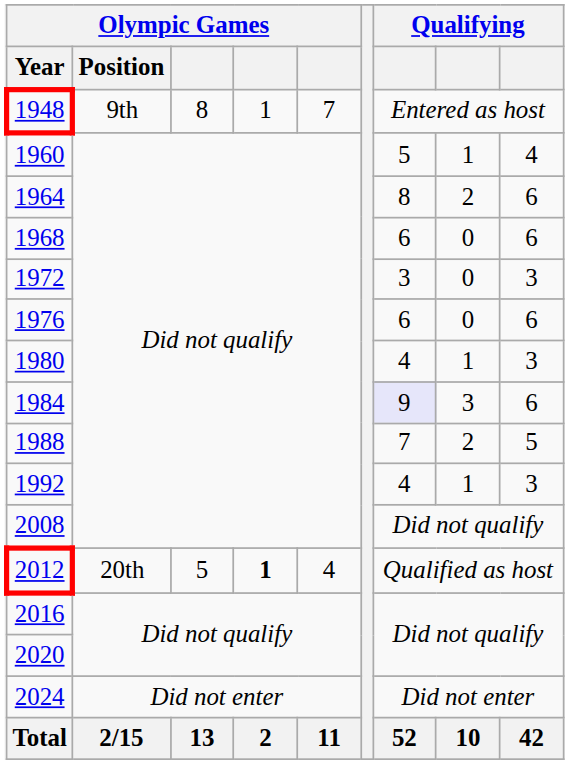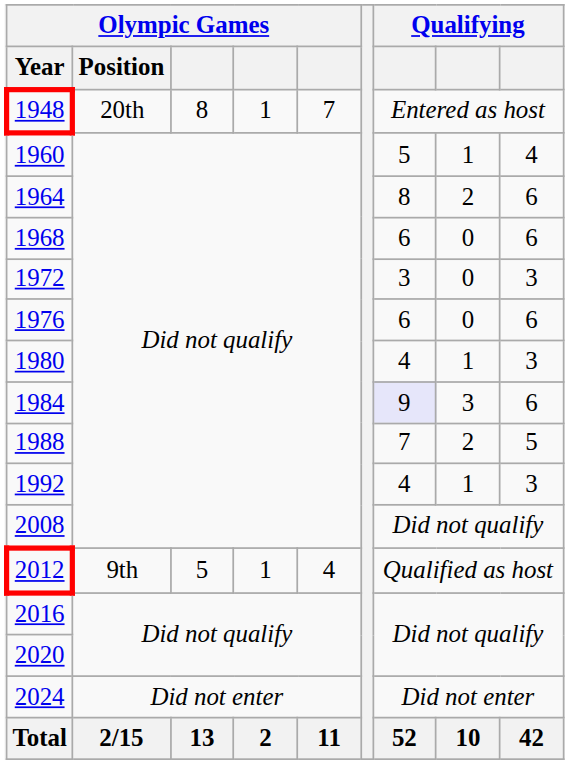1948 | Olympic Games / Position: 9th -> 20th
2012 | Olympic Games / Position: 20th -> 9th
2012 | column 4: bold -> normal
